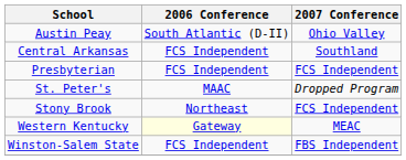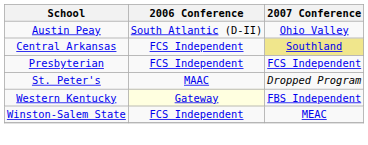Central Arkansas | 2007 Conference: no background -> khaki background
- row: Stony Brook | Northeast | FCS Independent
Western Kentucky | 2007 Conference: MEAC -> FBS Independent
Winston-Salem State | 2007 Conference: FBS Independent -> MEAC
